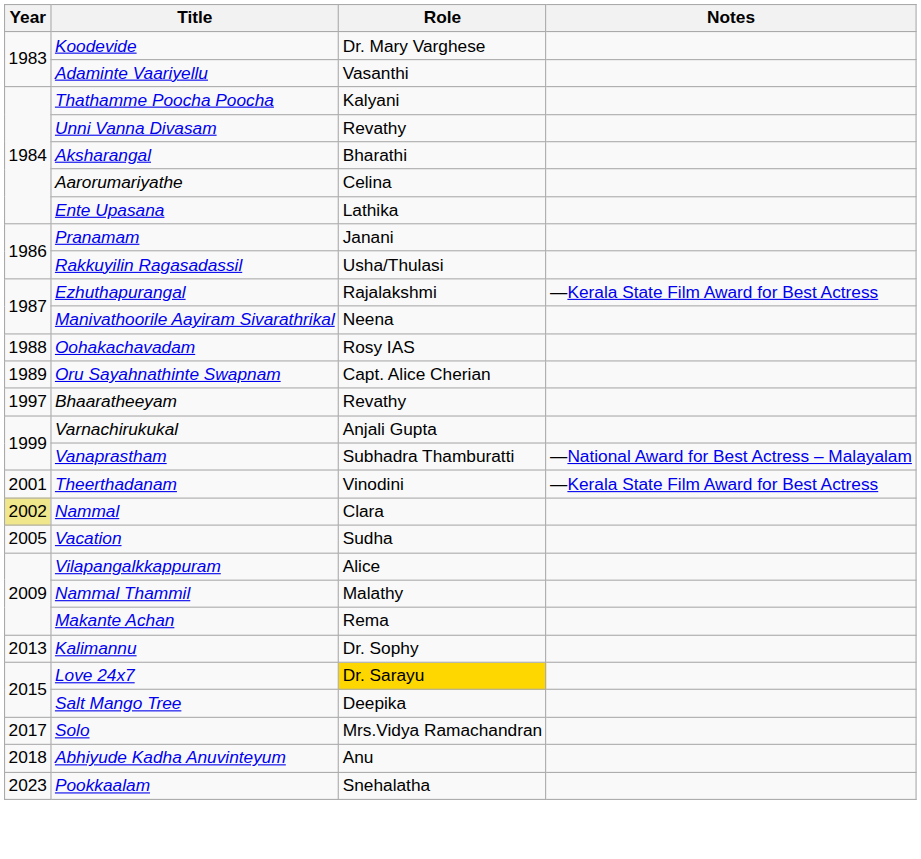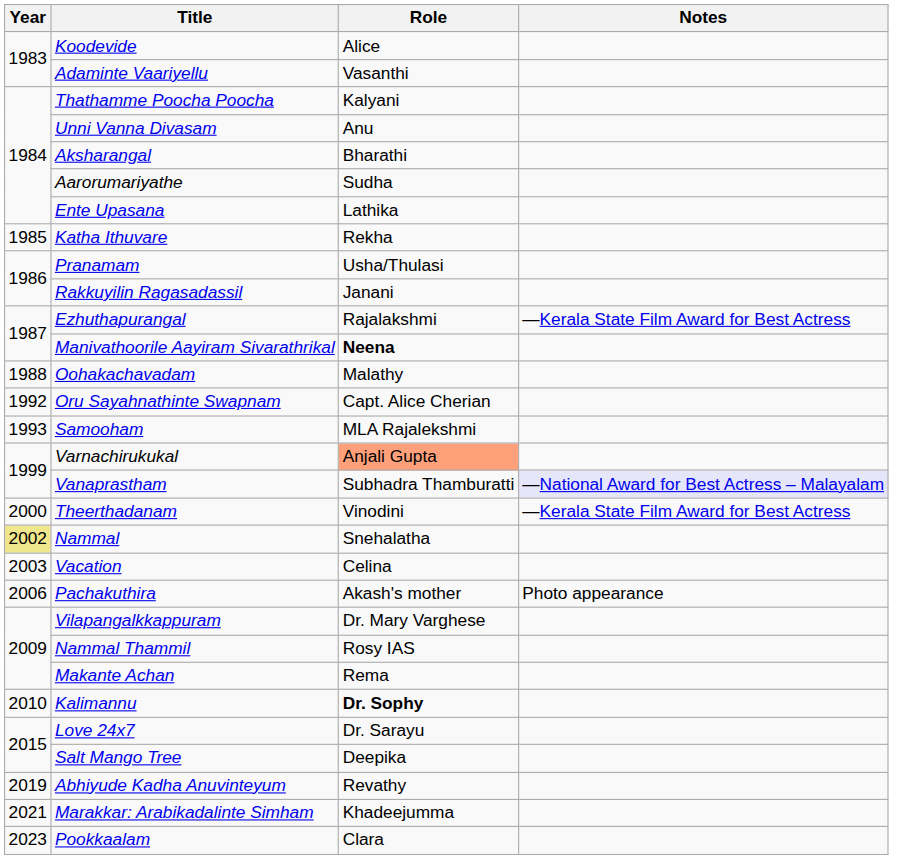Koodevide | Role: Dr. Mary Varghese -> Alice
Unni Vanna Divasam | Role: Revathy -> Anu
Aarorumariyathe | Role: Celina -> Sudha
+ row: 1985 | Katha Ithuvare | Rekha
Pranamam | Role: Janani -> Usha/Thulasi
Rakkuyilin Ragasadassil | Role: Usha/Thulasi -> Janani
Manivathoorile Aayiram Sivarathrikal | Role: normal -> bold
Oohakachavadam | Role: Rosy IAS -> Malathy
Oru Sayahnathinte Swapnam | Year: 1989 -> 1992
+ row: 1993 | Samooham | MLA Rajalekshmi
- row: 1997 | Bhaaratheeyam | Revathy
Varnachirukukal | Role: no background -> lightsalmon background
Vanaprastham | Notes: no background -> lavender background
Theerthadanam | Year: 2001 -> 2000
Nammal | Role: Clara -> Snehalatha
Vacation | Year: 2005 -> 2003
Vacation | Role: Sudha -> Celina
+ row: 2006 | Pachakuthira | Akash's mother | Photo appearance
Vilapangalkkappuram | Role: Alice -> Dr. Mary Varghese
Nammal Thammil | Role: Malathy -> Rosy IAS
Kalimannu | Year: 2013 -> 2010
Kalimannu | Role: normal -> bold
Love 24x7 | Role: gold background -> no background
- row: 2017 | Solo | Mrs.Vidya Ramachandran
Abhiyude Kadha Anuvinteyum | Year: 2018 -> 2019
Abhiyude Kadha Anuvinteyum | Role: Anu -> Revathy
+ row: 2021 | Marakkar: Arabikadalinte Simham | Khadeejumma
Pookkaalam | Role: Snehalatha -> Clara
